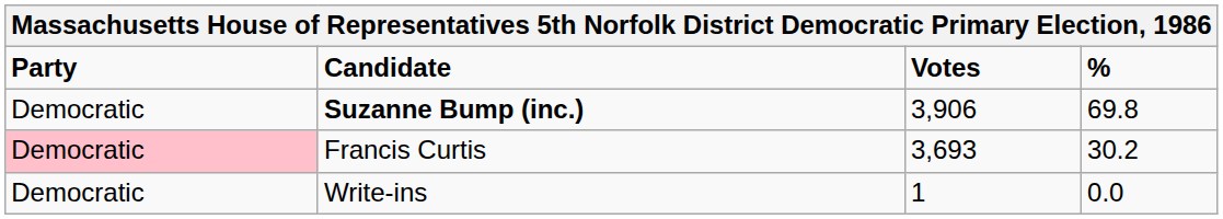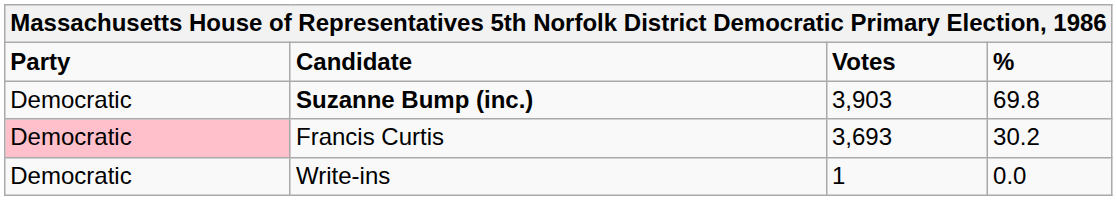Suzanne Bump (inc.) | Votes: 3,906 -> 3,903
